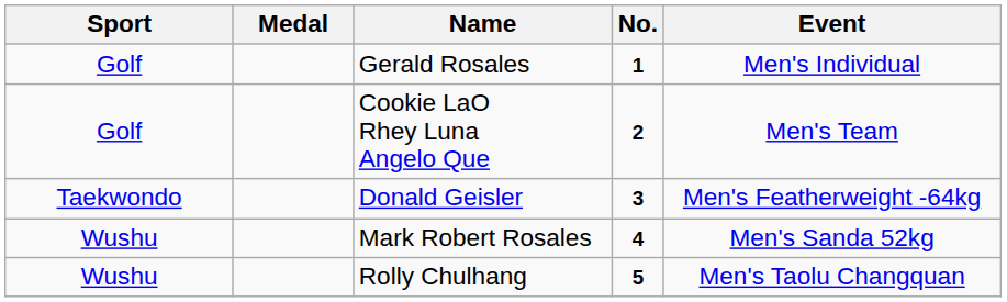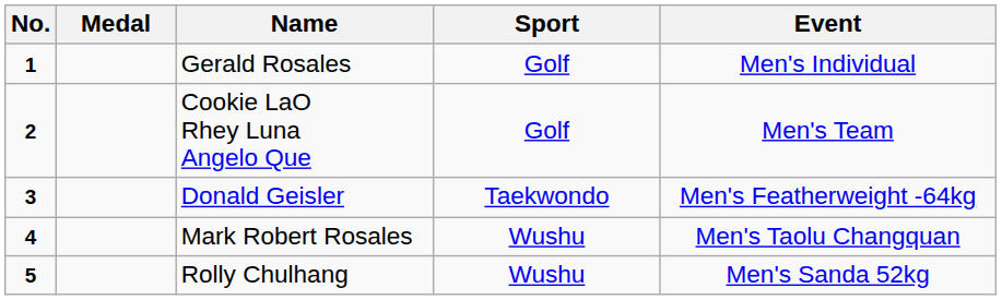columns swapped: No. <-> Sport
Mark Robert Rosales | Event: Men's Sanda 52kg -> Men's Taolu Changquan
Rolly Chulhang | Event: Men's Taolu Changquan -> Men's Sanda 52kg
